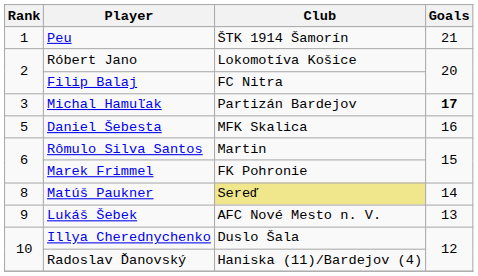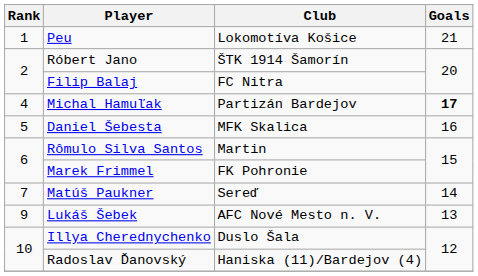Peu | Club: ŠTK 1914 Šamorín -> Lokomotíva Košice
Róbert Jano | Club: Lokomotíva Košice -> ŠTK 1914 Šamorín
Michal Hamuľak | Rank: 3 -> 4
Matúš Paukner | Rank: 8 -> 7
Matúš Paukner | Club: khaki background -> no background
